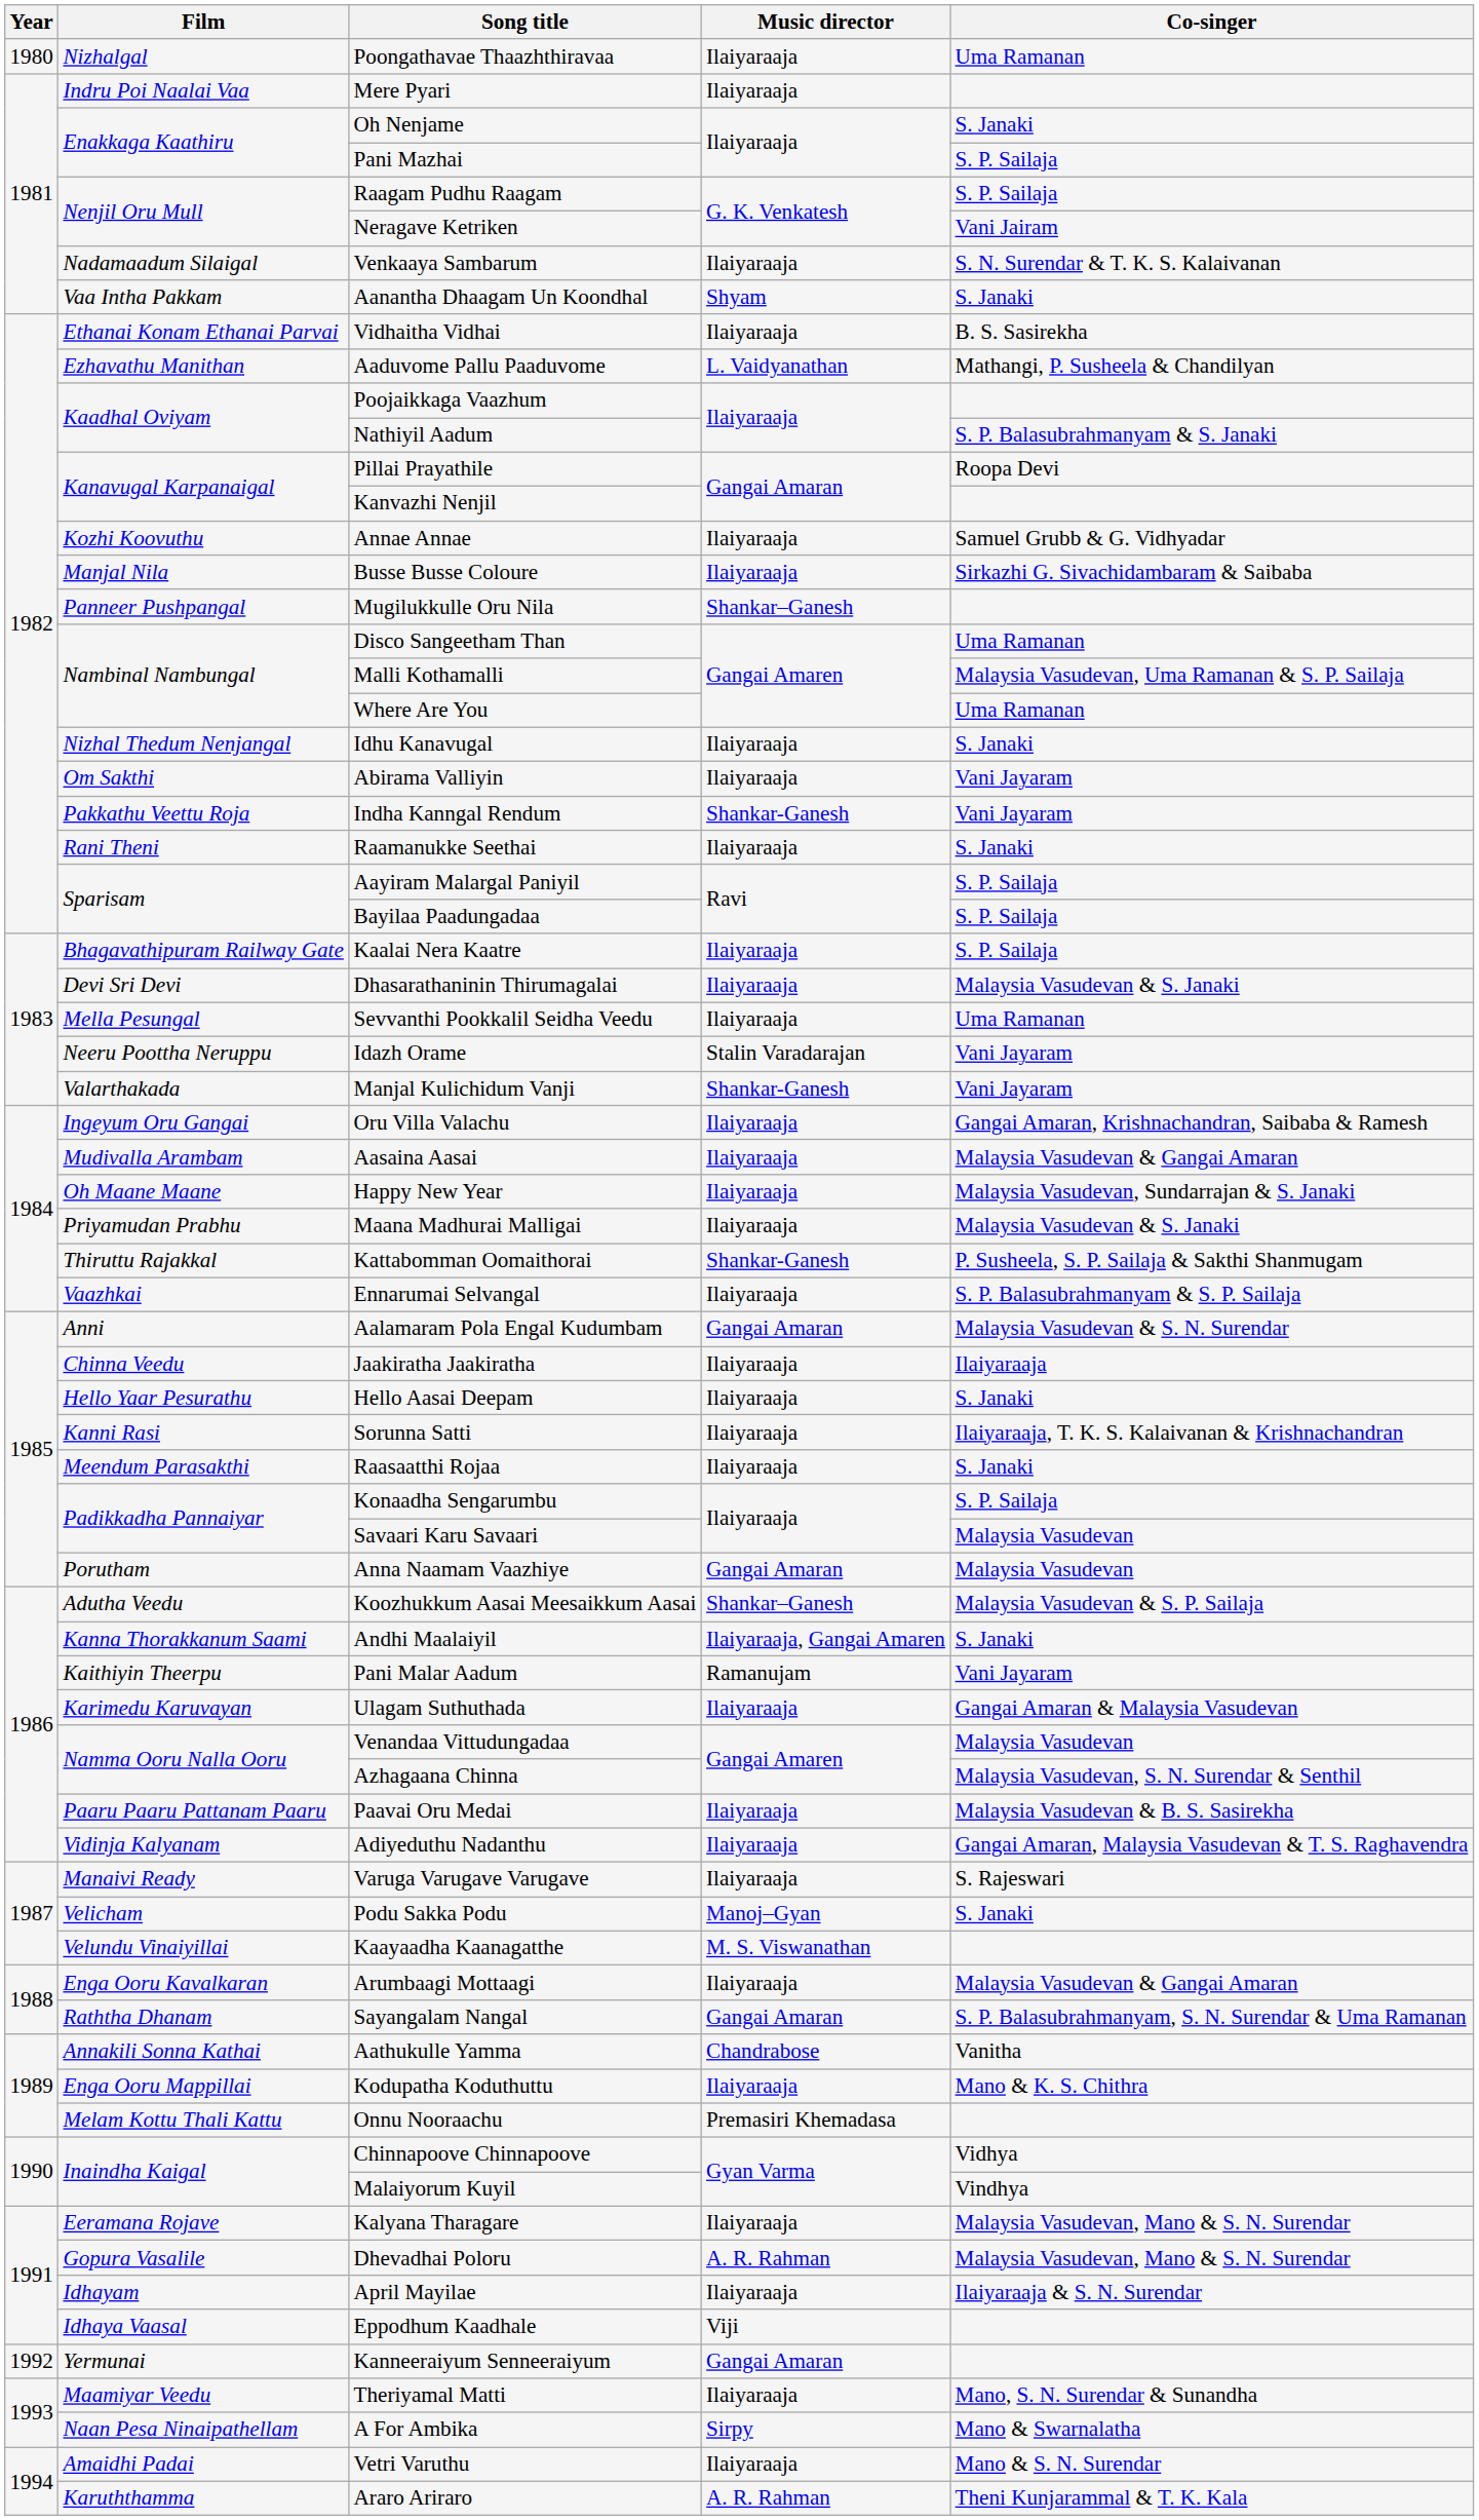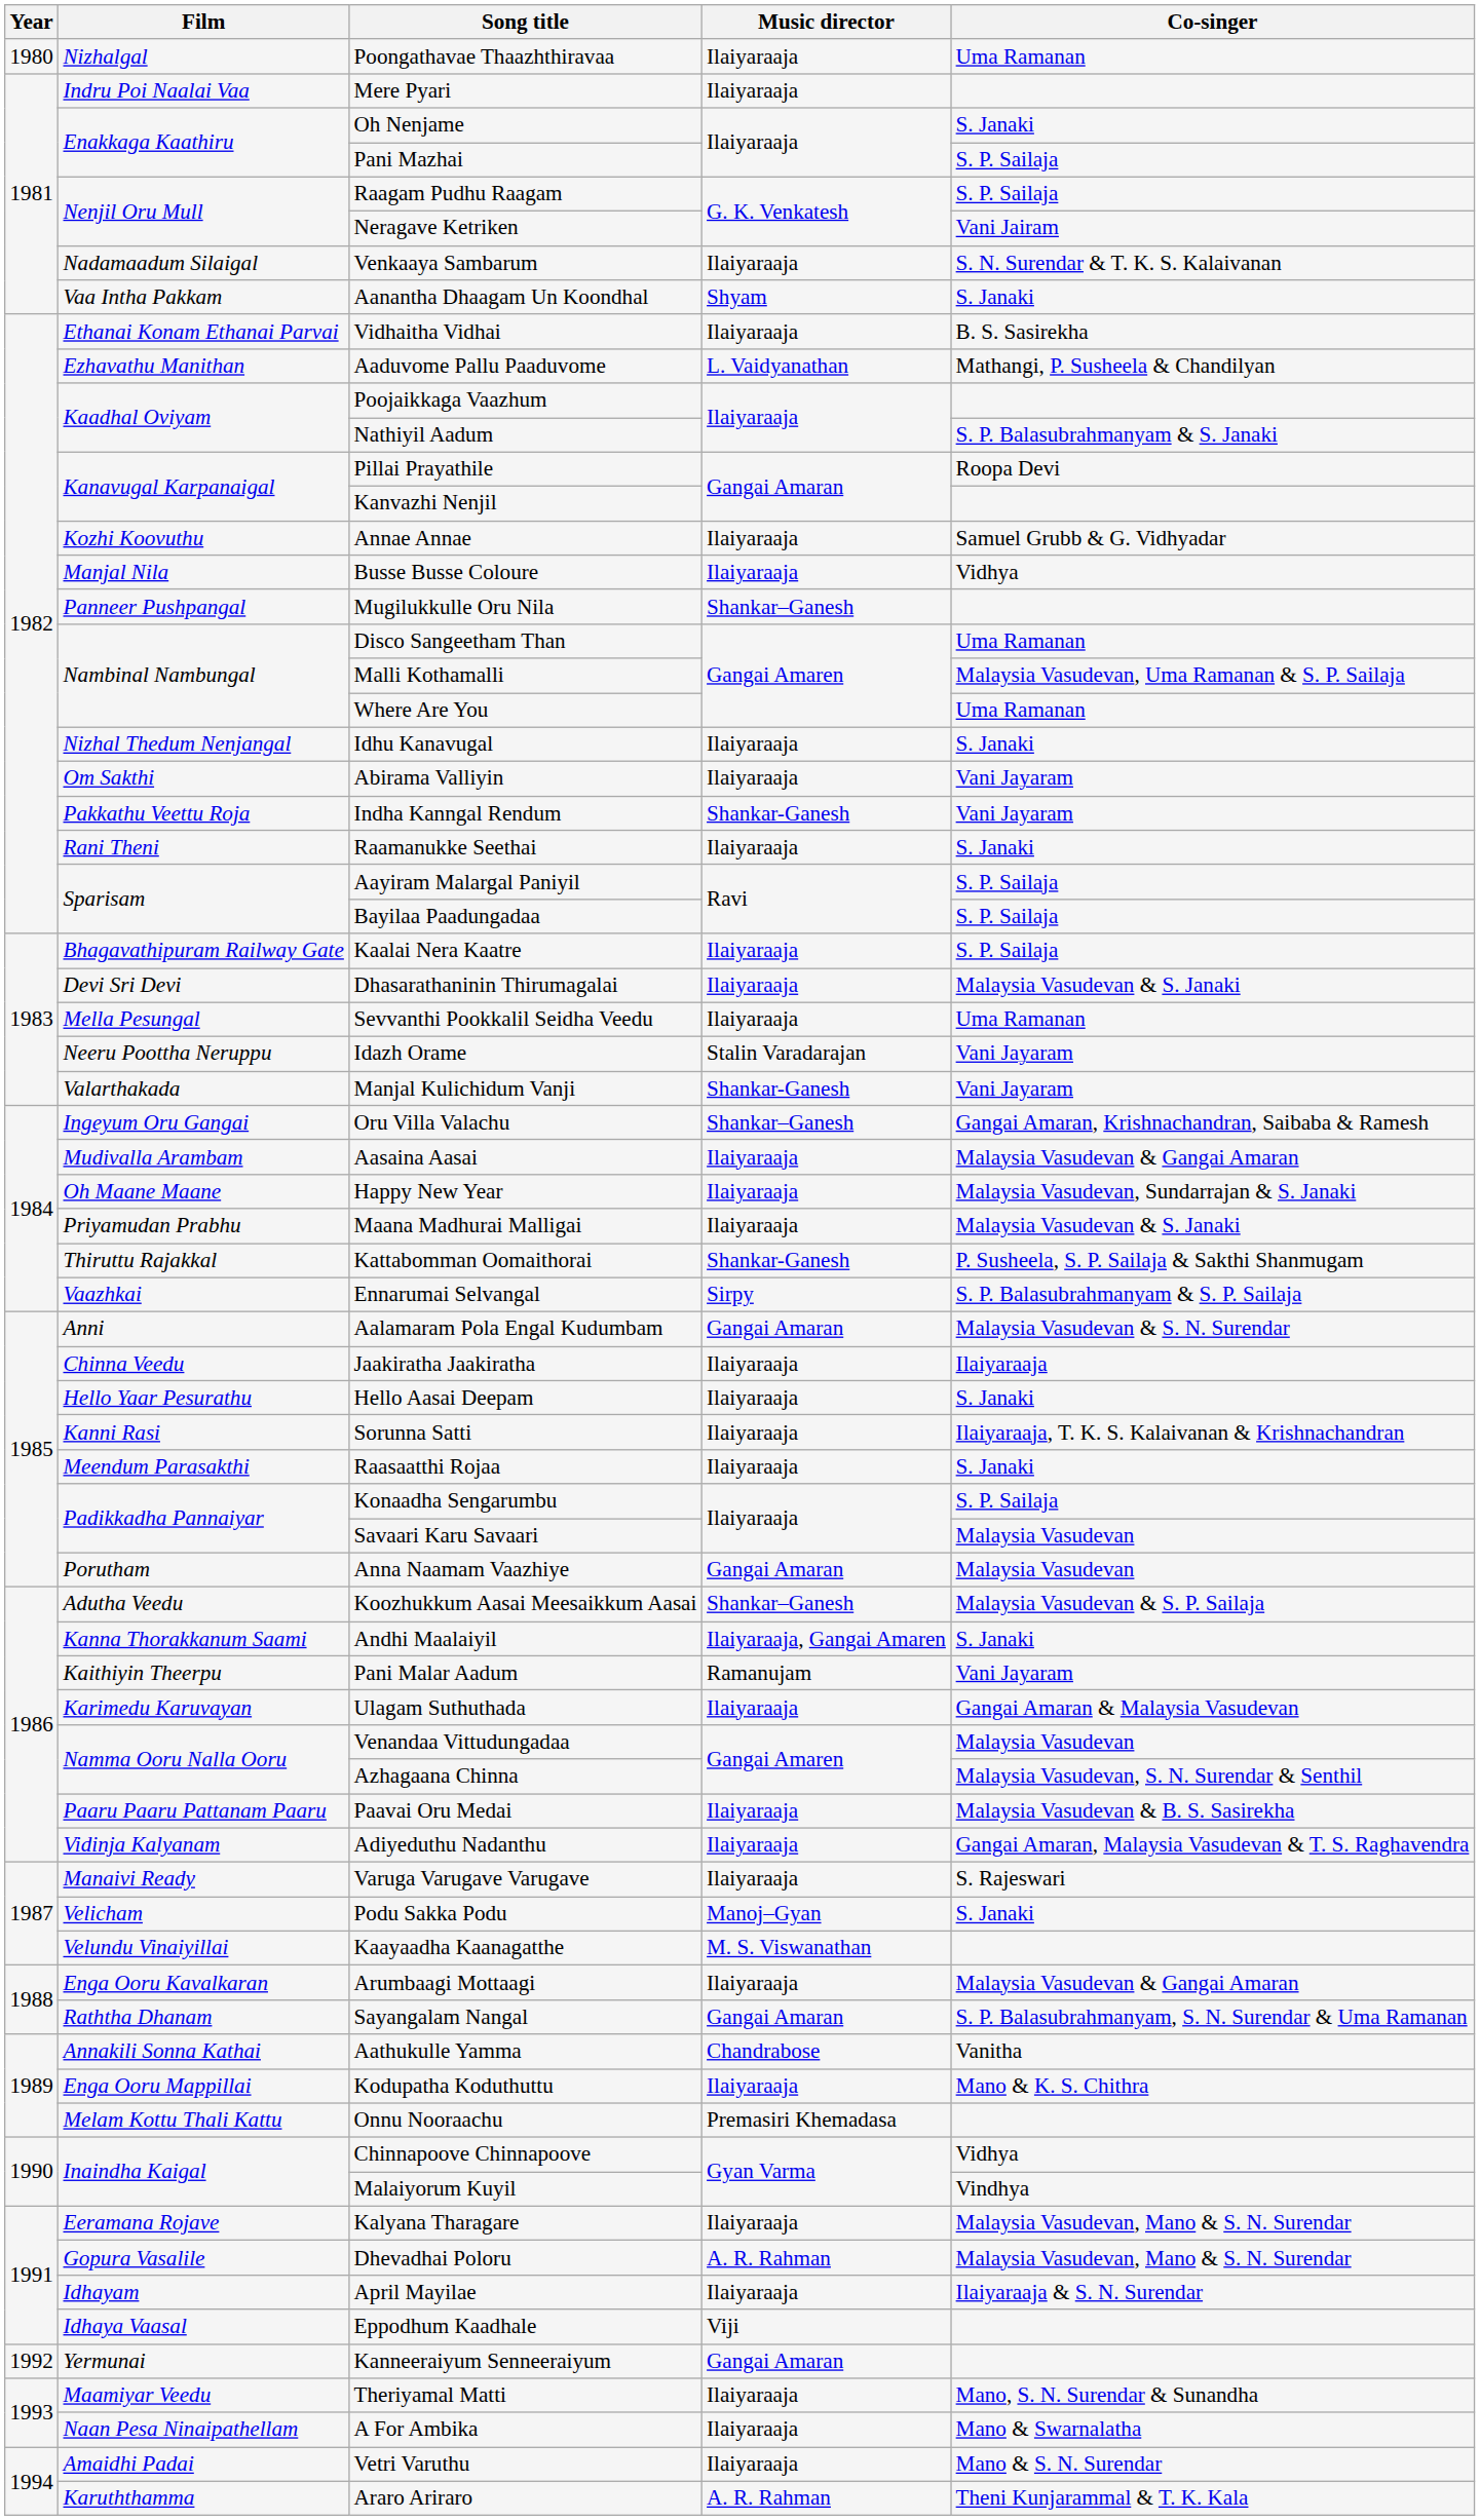Busse Busse Coloure | Co-singer: Sirkazhi G. Sivachidambaram & Saibaba -> Vidhya
Oru Villa Valachu | Music director: Ilaiyaraaja -> Shankar–Ganesh
Ennarumai Selvangal | Music director: Ilaiyaraaja -> Sirpy
A For Ambika | Music director: Sirpy -> Ilaiyaraaja
